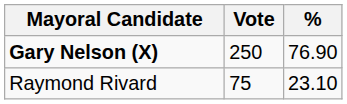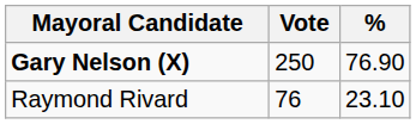Raymond Rivard | Vote: 75 -> 76
